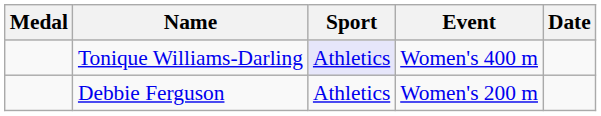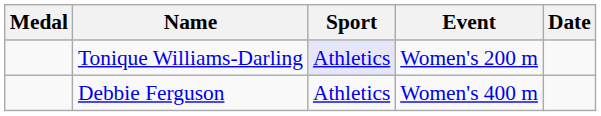Tonique Williams-Darling | Event: Women's 400 m -> Women's 200 m
Debbie Ferguson | Event: Women's 200 m -> Women's 400 m
